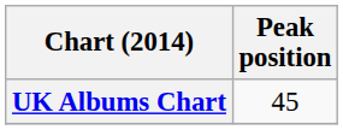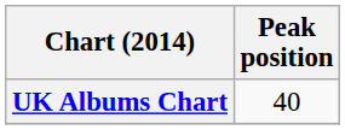UK Albums Chart | Peak position: 45 -> 40
